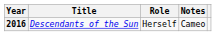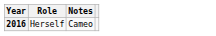- column: Title | Descendants of the Sun
